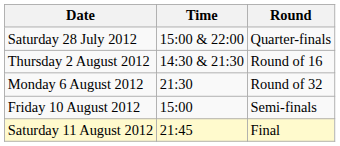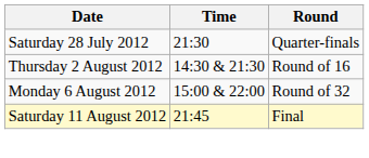Saturday 28 July 2012 | Time: 15:00 & 22:00 -> 21:30
Monday 6 August 2012 | Time: 21:30 -> 15:00 & 22:00
- row: Friday 10 August 2012 | 15:00 | Semi-finals
